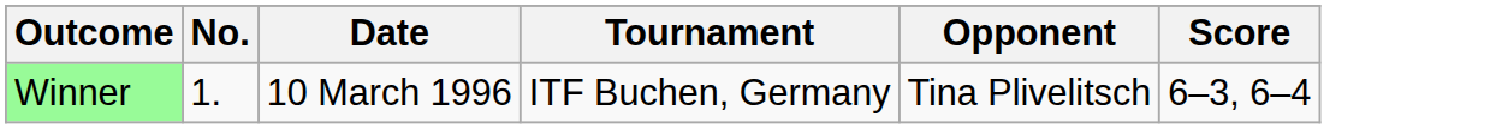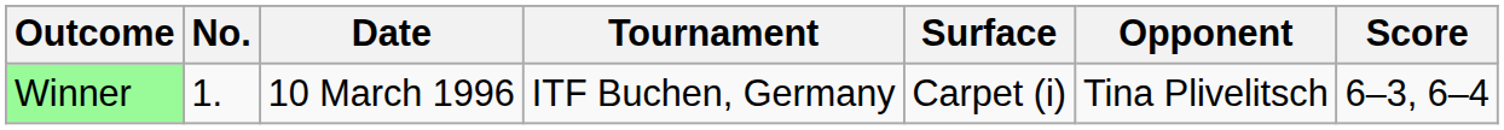+ column: Surface | Carpet (i)
